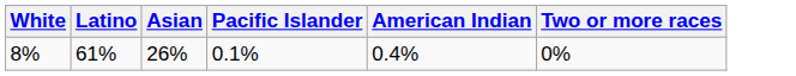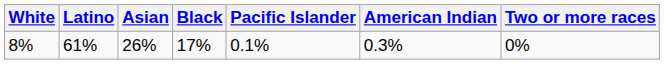+ column: Black | 17%
8% | American Indian: 0.4% -> 0.3%
